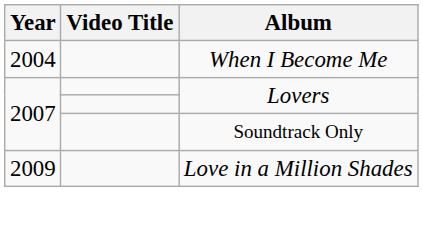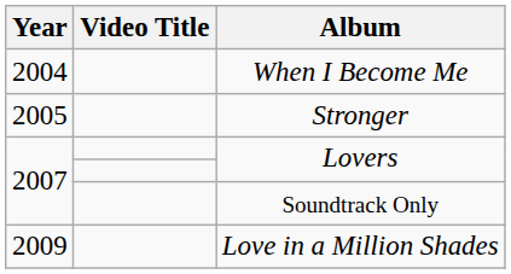+ row: 2005 | Stronger
